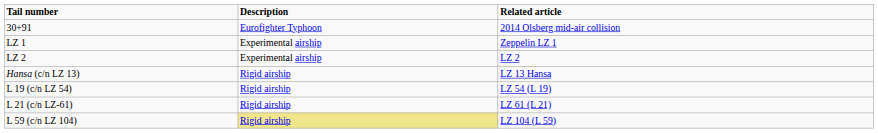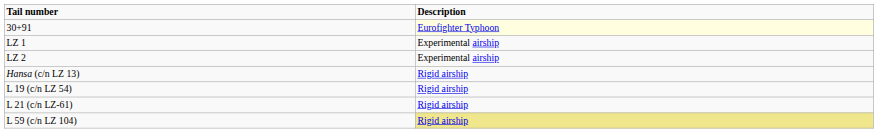- column: Related article | 2014 Olsberg mid-air collision | Zeppelin LZ 1 | LZ 2 | LZ 13 Hansa | LZ 54 (L 19) | LZ 61 (L 21) | LZ 104 (L 59)
30+91 | Description: no background -> lightyellow background
